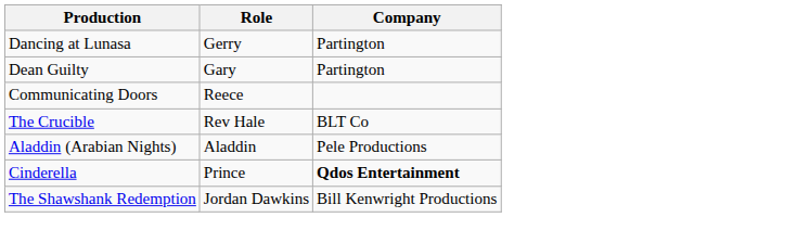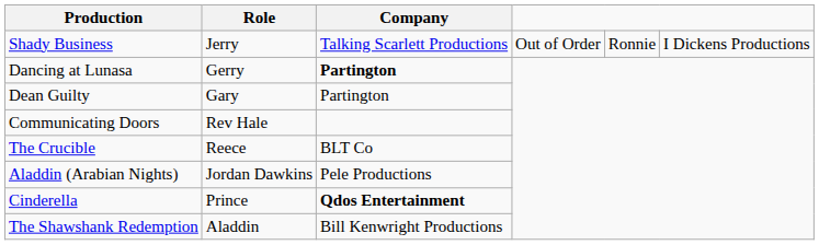+ row: Shady Business | Jerry | Talking Scarlett Productions | Out of Order | Ronnie | I Dickens Productions
Dancing at Lunasa | Company: normal -> bold
Communicating Doors | Role: Reece -> Rev Hale
The Crucible | Role: Rev Hale -> Reece
Aladdin (Arabian Nights) | Role: Aladdin -> Jordan Dawkins
The Shawshank Redemption | Role: Jordan Dawkins -> Aladdin
